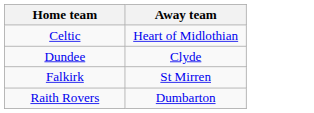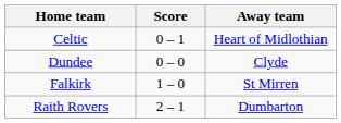+ column: Score | 0 – 1 | 0 – 0 | 1 – 0 | 2 – 1
